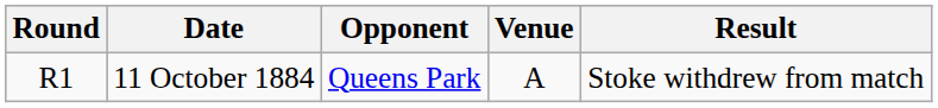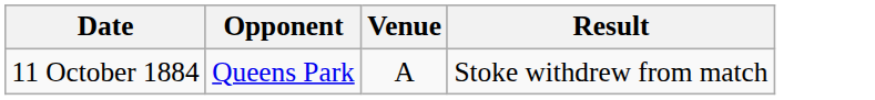- column: Round | R1
